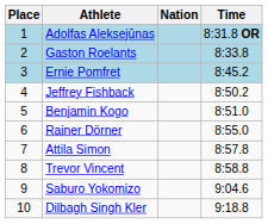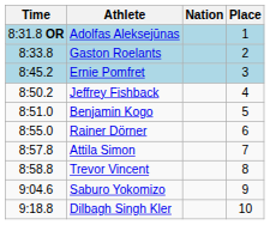columns swapped: Place <-> Time
